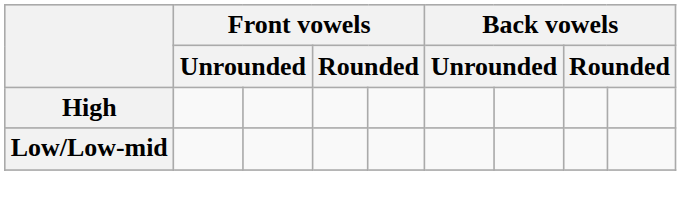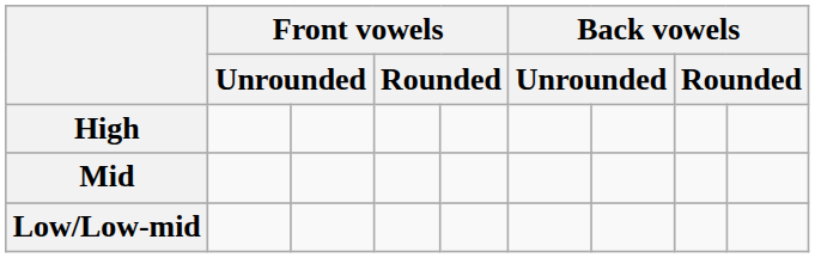+ row: Mid
